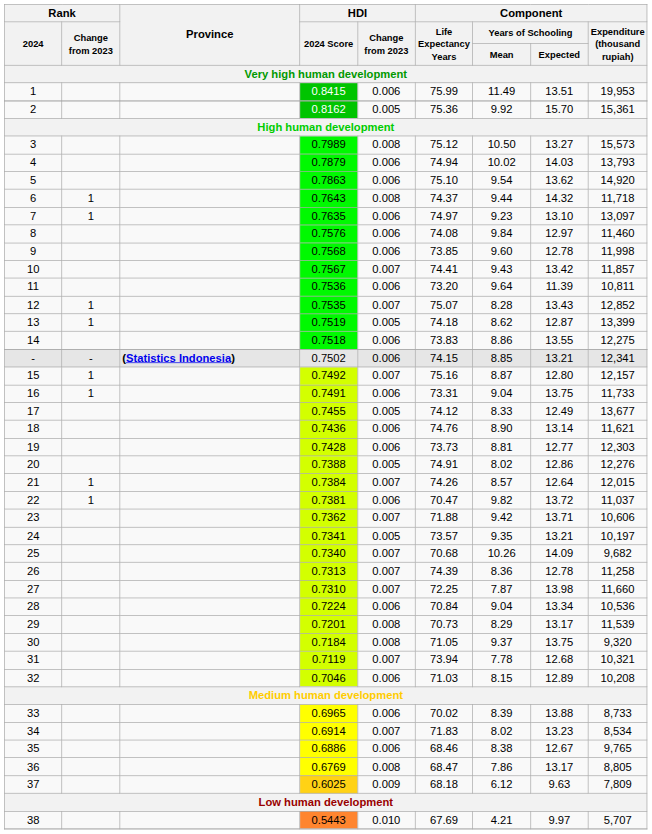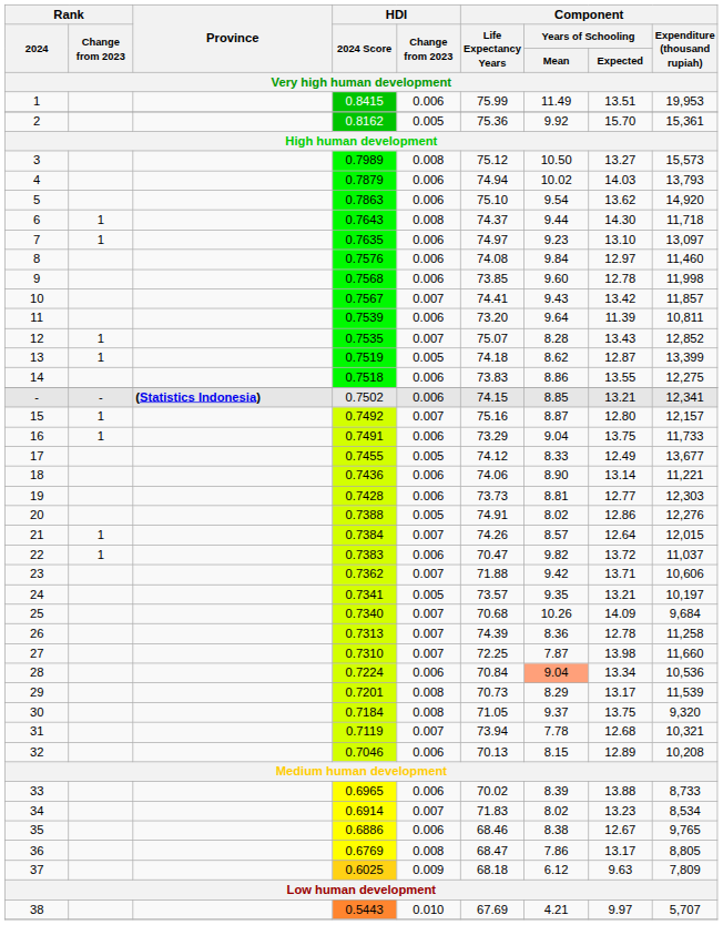6 | Component / Years of Schooling / Expected: 14.32 -> 14.30
11 | HDI / 2024 Score: 0.7536 -> 0.7539
16 | Component / Life Expectancy Years: 73.31 -> 73.29
18 | Component / Life Expectancy Years: 74.76 -> 74.06
18 | Component / Expenditure (thousand rupiah): 11,621 -> 11,221
22 | HDI / 2024 Score: 0.7381 -> 0.7383
25 | Component / Expenditure (thousand rupiah): 9,682 -> 9,684
28 | Component / Years of Schooling / Mean: no background -> lightsalmon background
32 | Component / Life Expectancy Years: 71.03 -> 70.13
